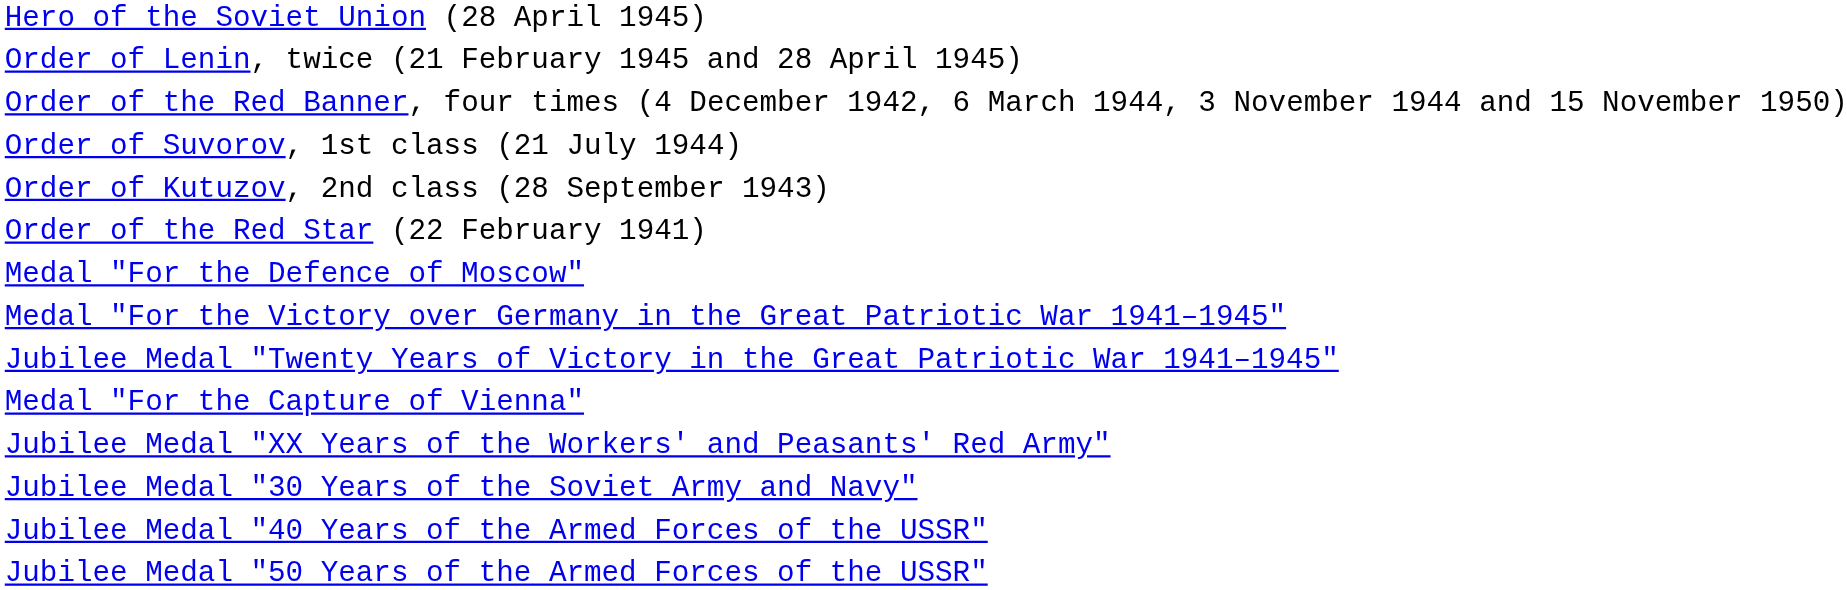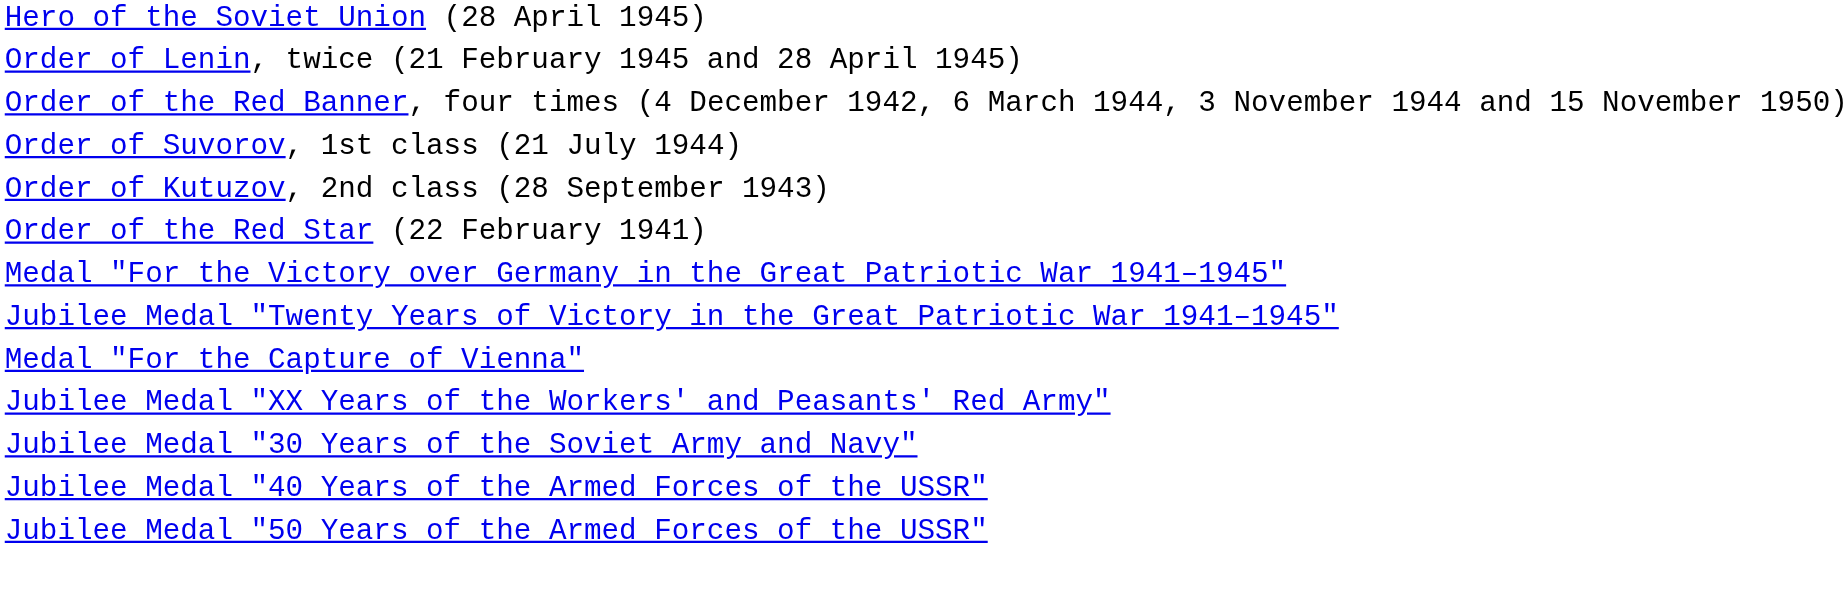- row: Medal "For the Defence of Moscow"
